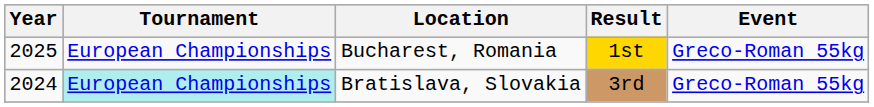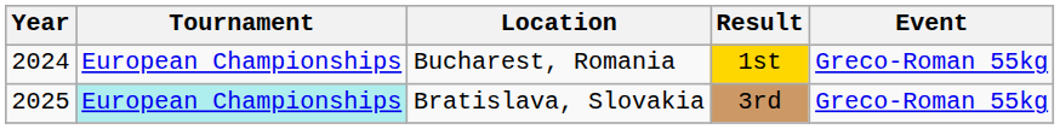Bucharest, Romania | Year: 2025 -> 2024
Bratislava, Slovakia | Year: 2024 -> 2025
